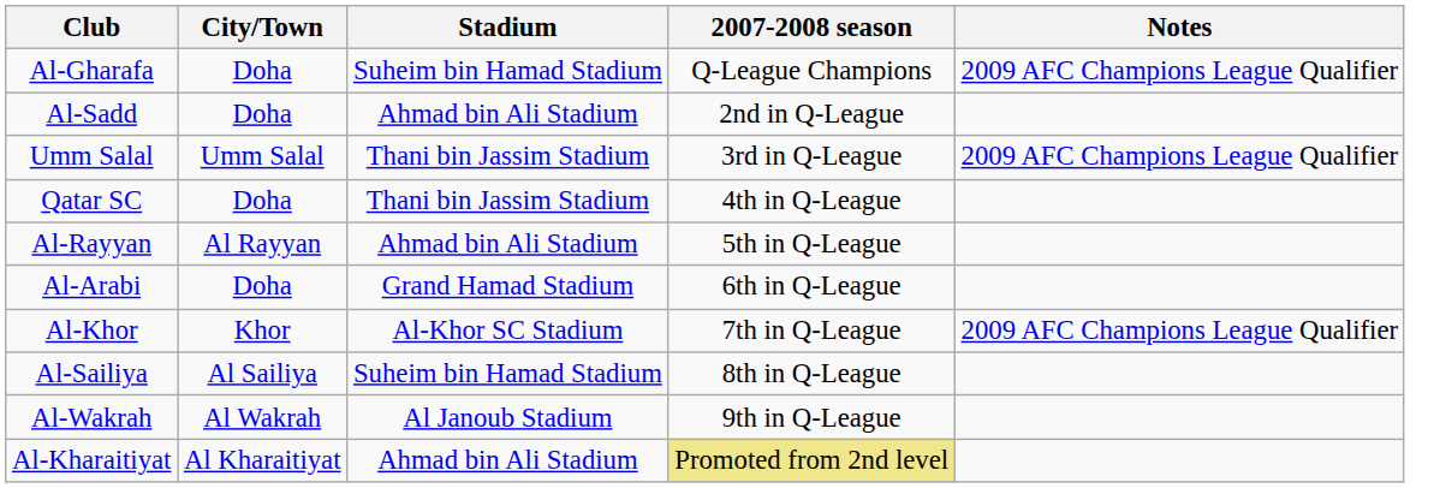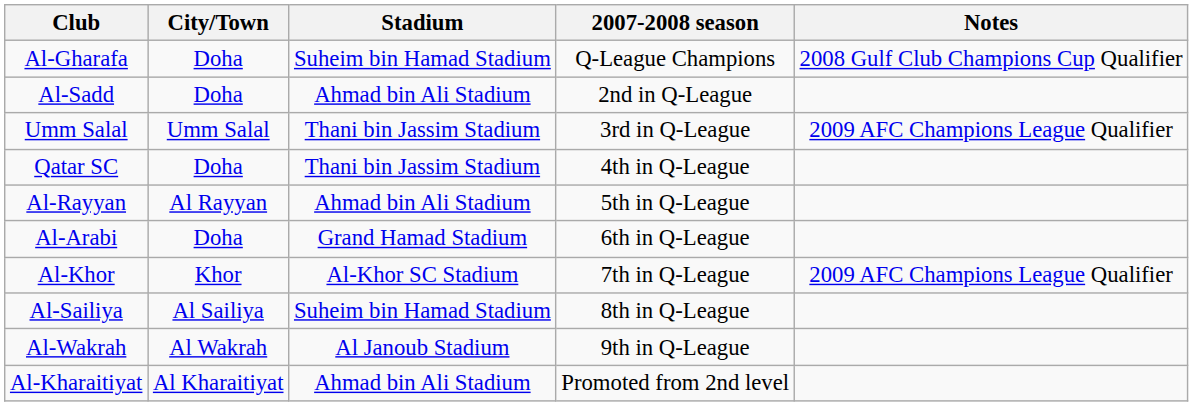Al-Gharafa | Notes: 2009 AFC Champions League Qualifier -> 2008 Gulf Club Champions Cup Qualifier
Al-Kharaitiyat | 2007-2008 season: khaki background -> no background
